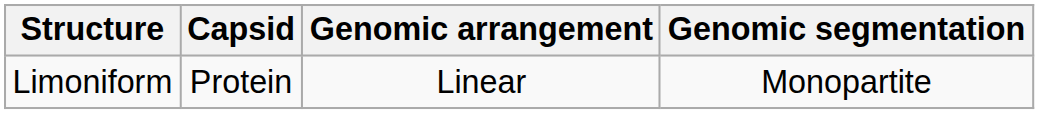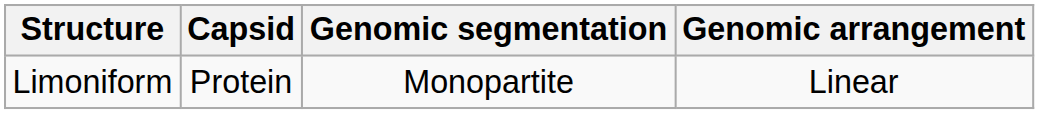columns swapped: Genomic arrangement <-> Genomic segmentation
